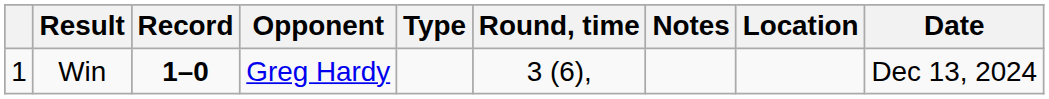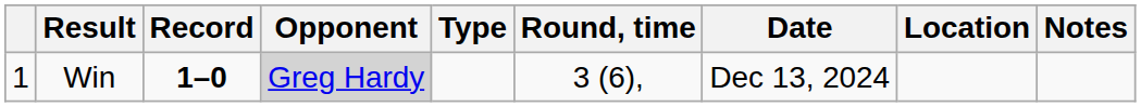columns swapped: Date <-> Notes
Win | Opponent: no background -> lightgrey background
